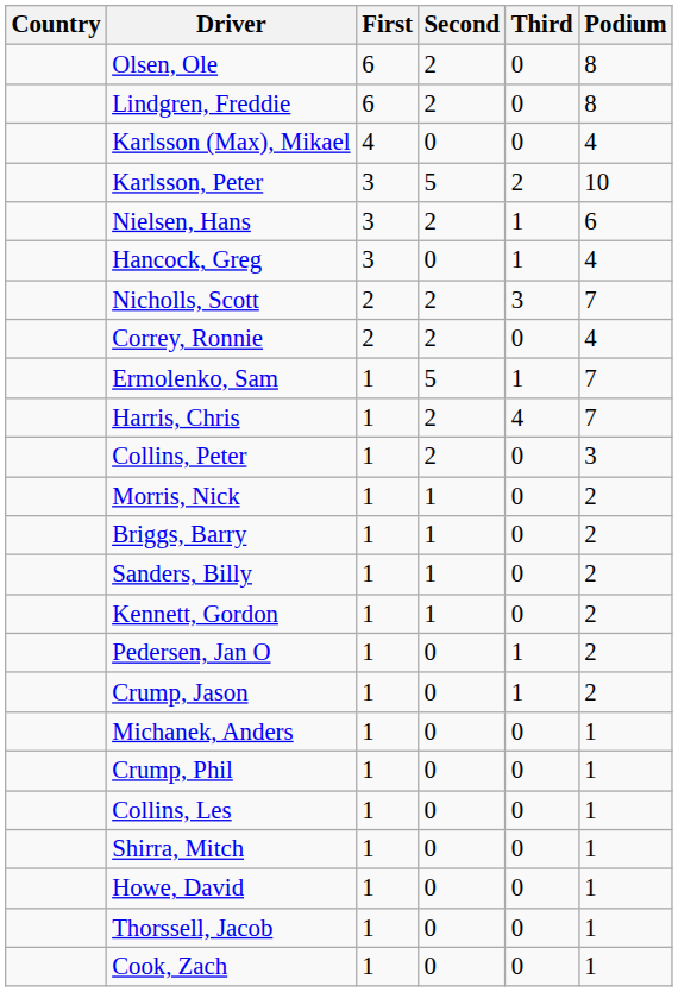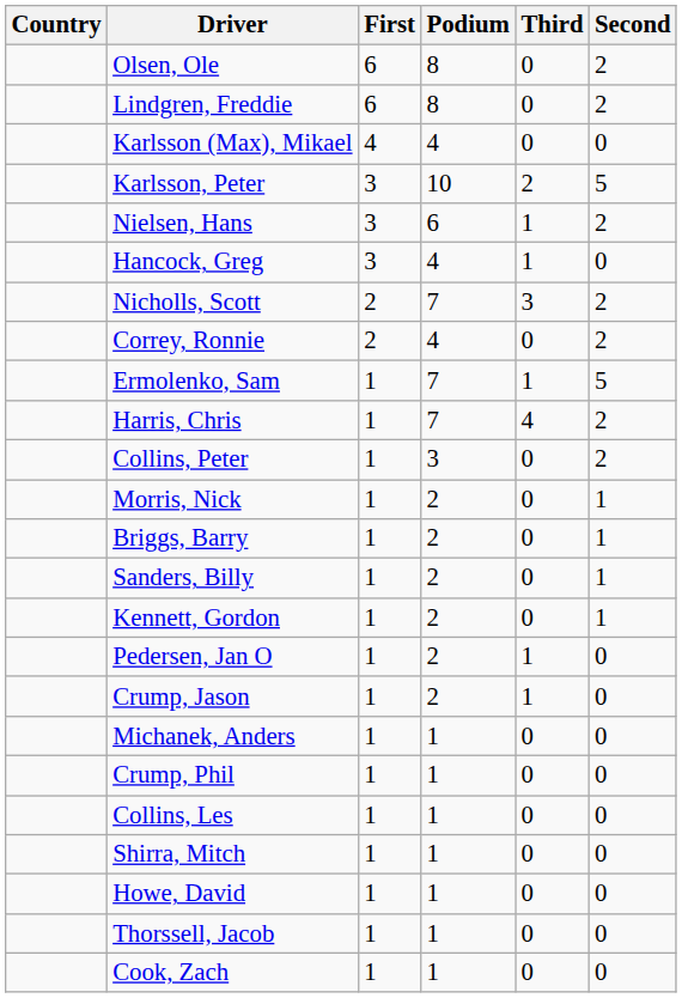columns swapped: Second <-> Podium
